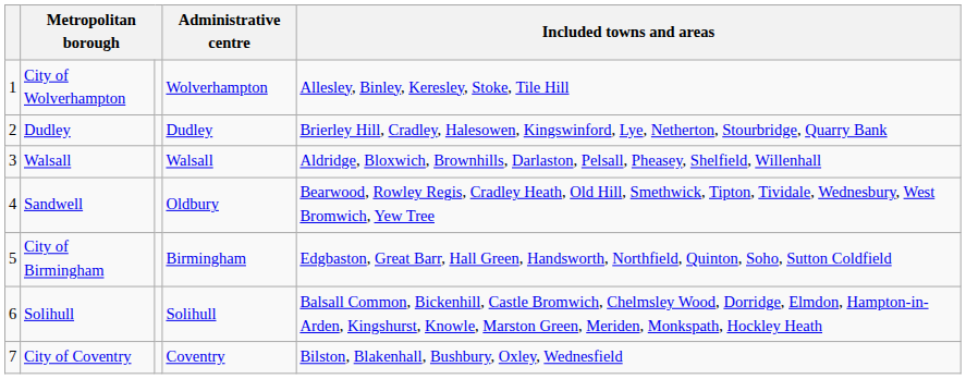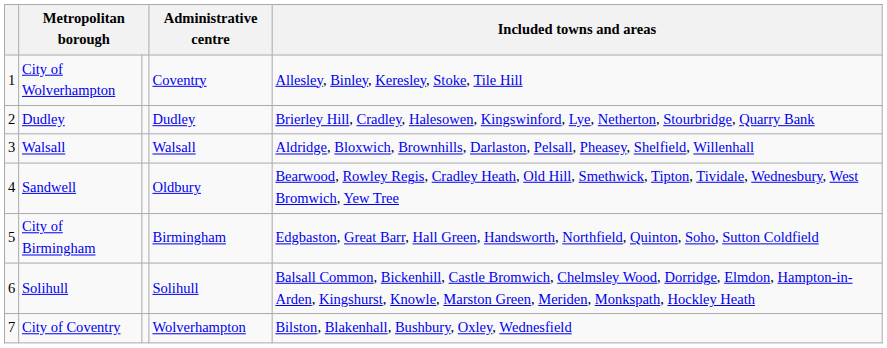City of Wolverhampton | Administrative centre: Wolverhampton -> Coventry
City of Coventry | Administrative centre: Coventry -> Wolverhampton
